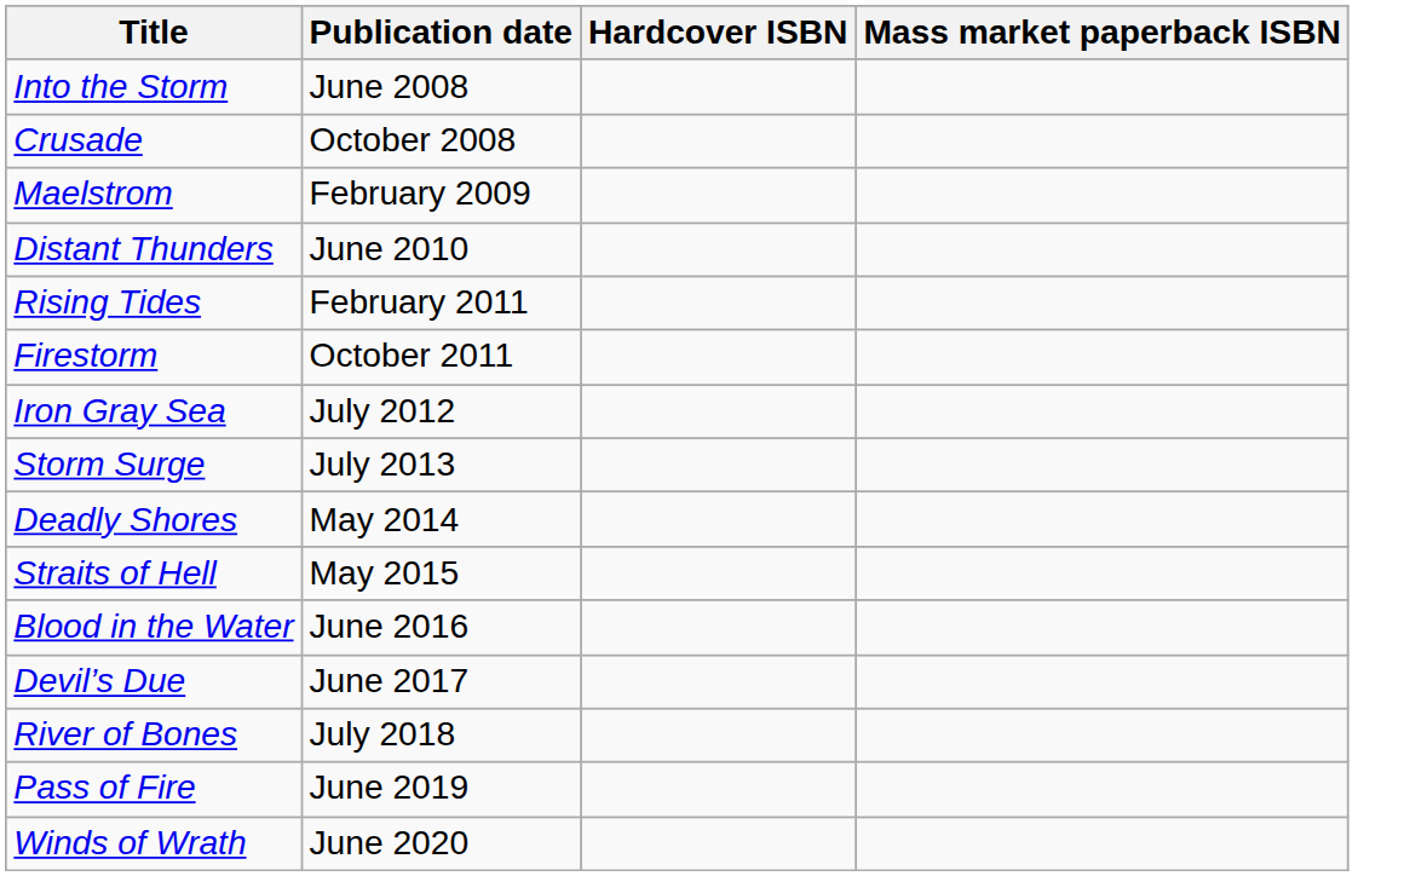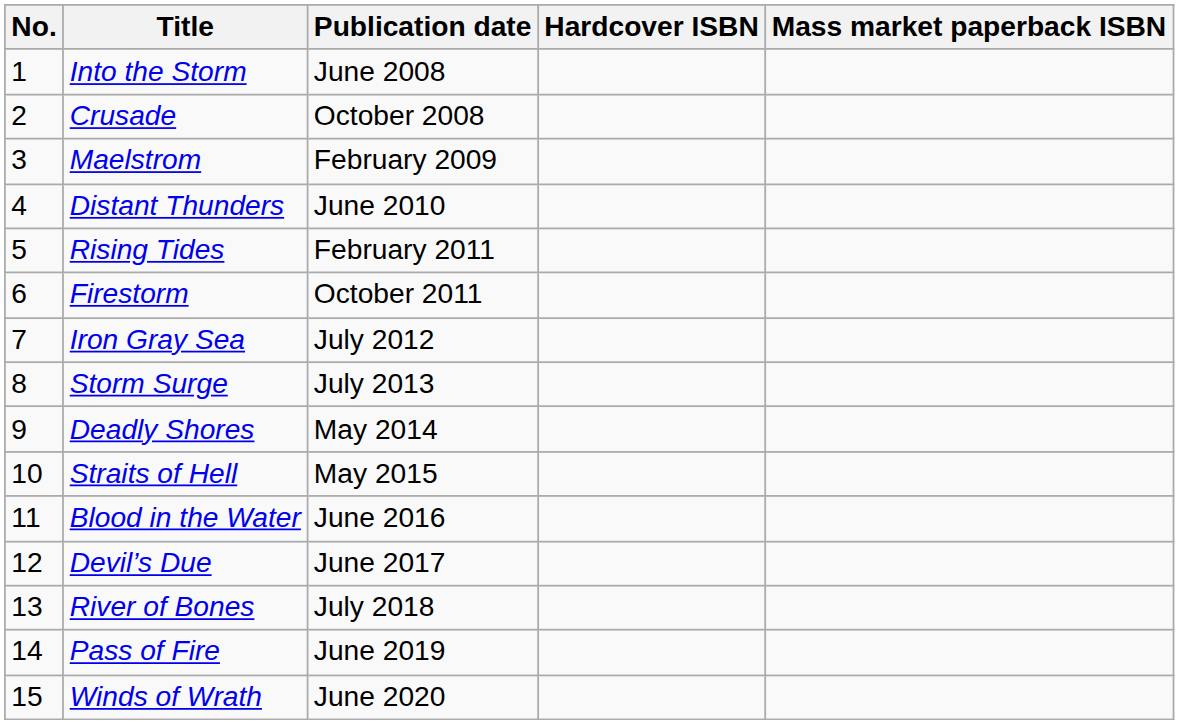+ column: No. | 1 | 2 | 3 | 4 | 5 | 6 | 7 | 8 | 9 | 10 | 11 | 12 | 13 | 14 | 15
